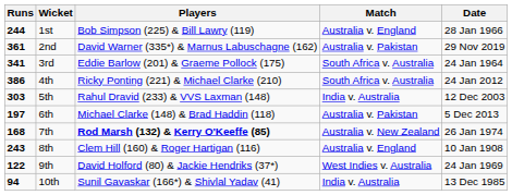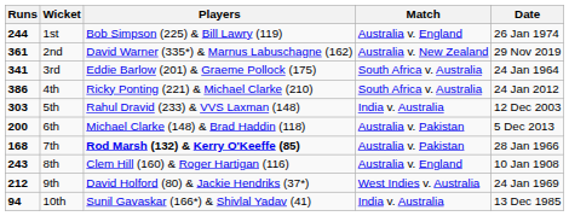1st | Date: 28 Jan 1966 -> 26 Jan 1974
2nd | Match: Australia v. Pakistan -> Australia v. New Zealand
6th | Runs: 197 -> 200
7th | Match: Australia v. New Zealand -> Australia v. Pakistan
7th | Date: 26 Jan 1974 -> 28 Jan 1966
9th | Runs: 122 -> 212
